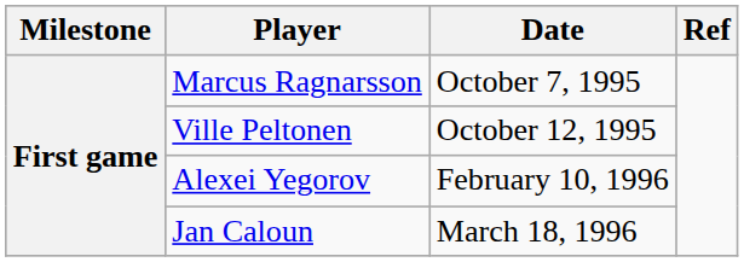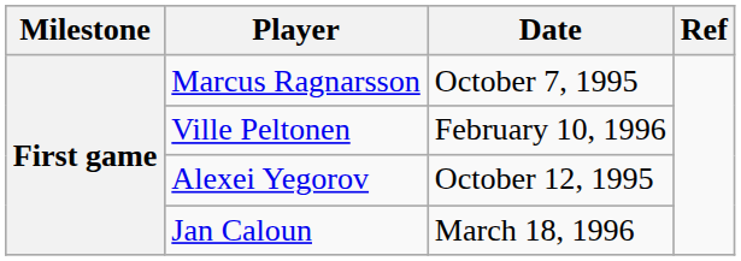Ville Peltonen | Date: October 12, 1995 -> February 10, 1996
Alexei Yegorov | Date: February 10, 1996 -> October 12, 1995
